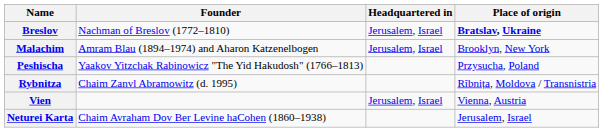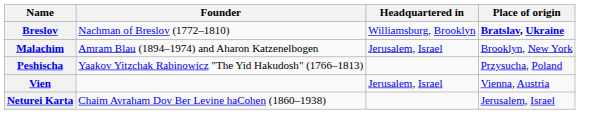Breslov | Headquartered in: Jerusalem, Israel -> Williamsburg, Brooklyn
- row: Rybnitza | Chaim Zanvl Abramowitz (d. 1995) | Rîbnița, Moldova / Transnistria
